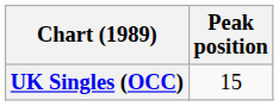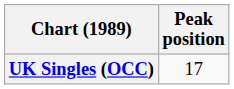UK Singles (OCC) | Peak position: 15 -> 17
